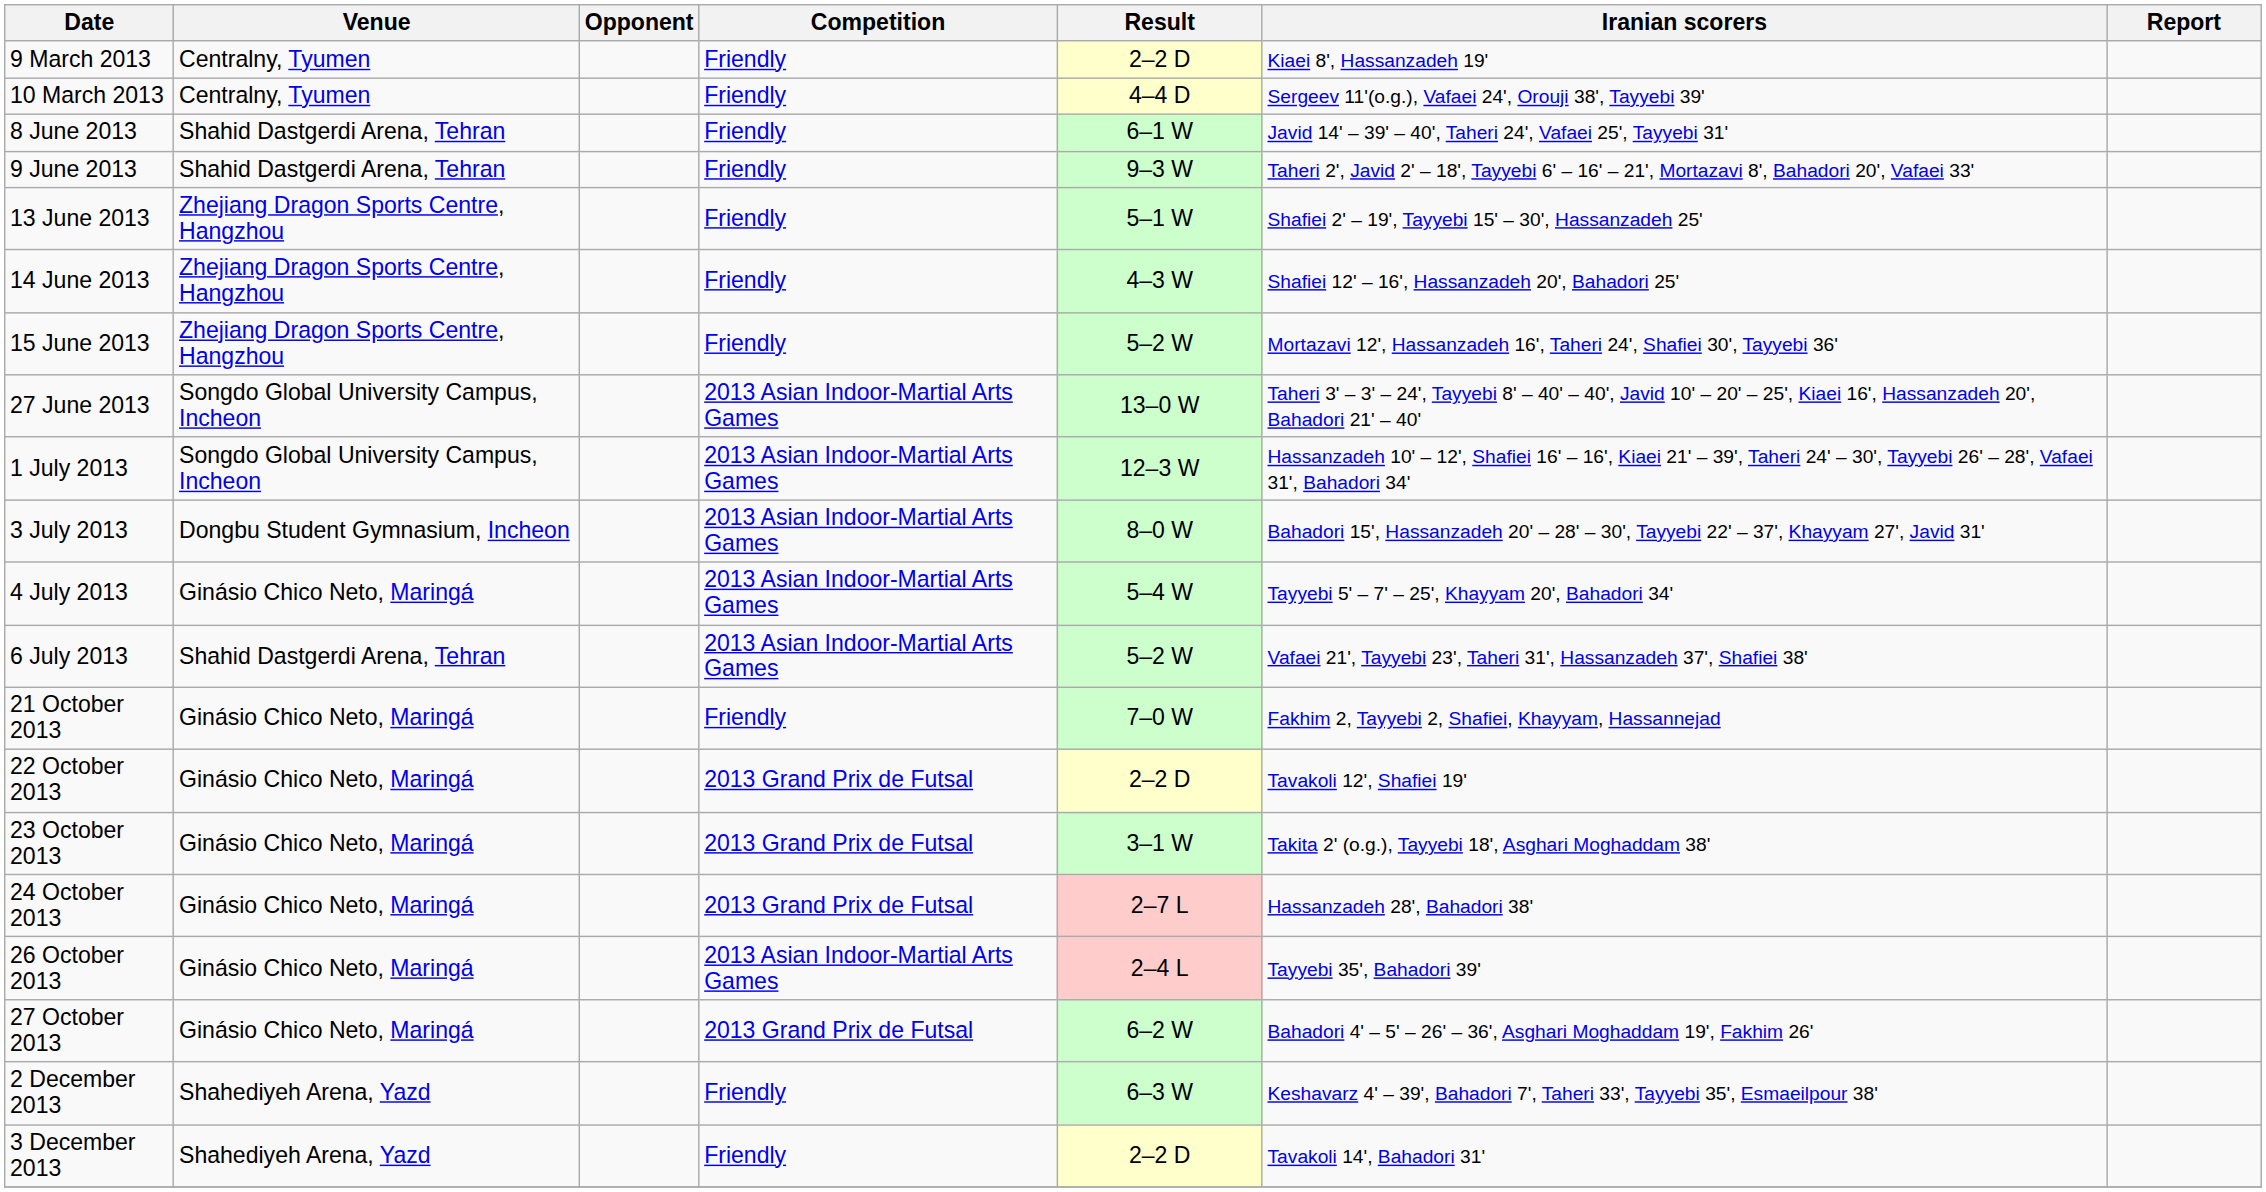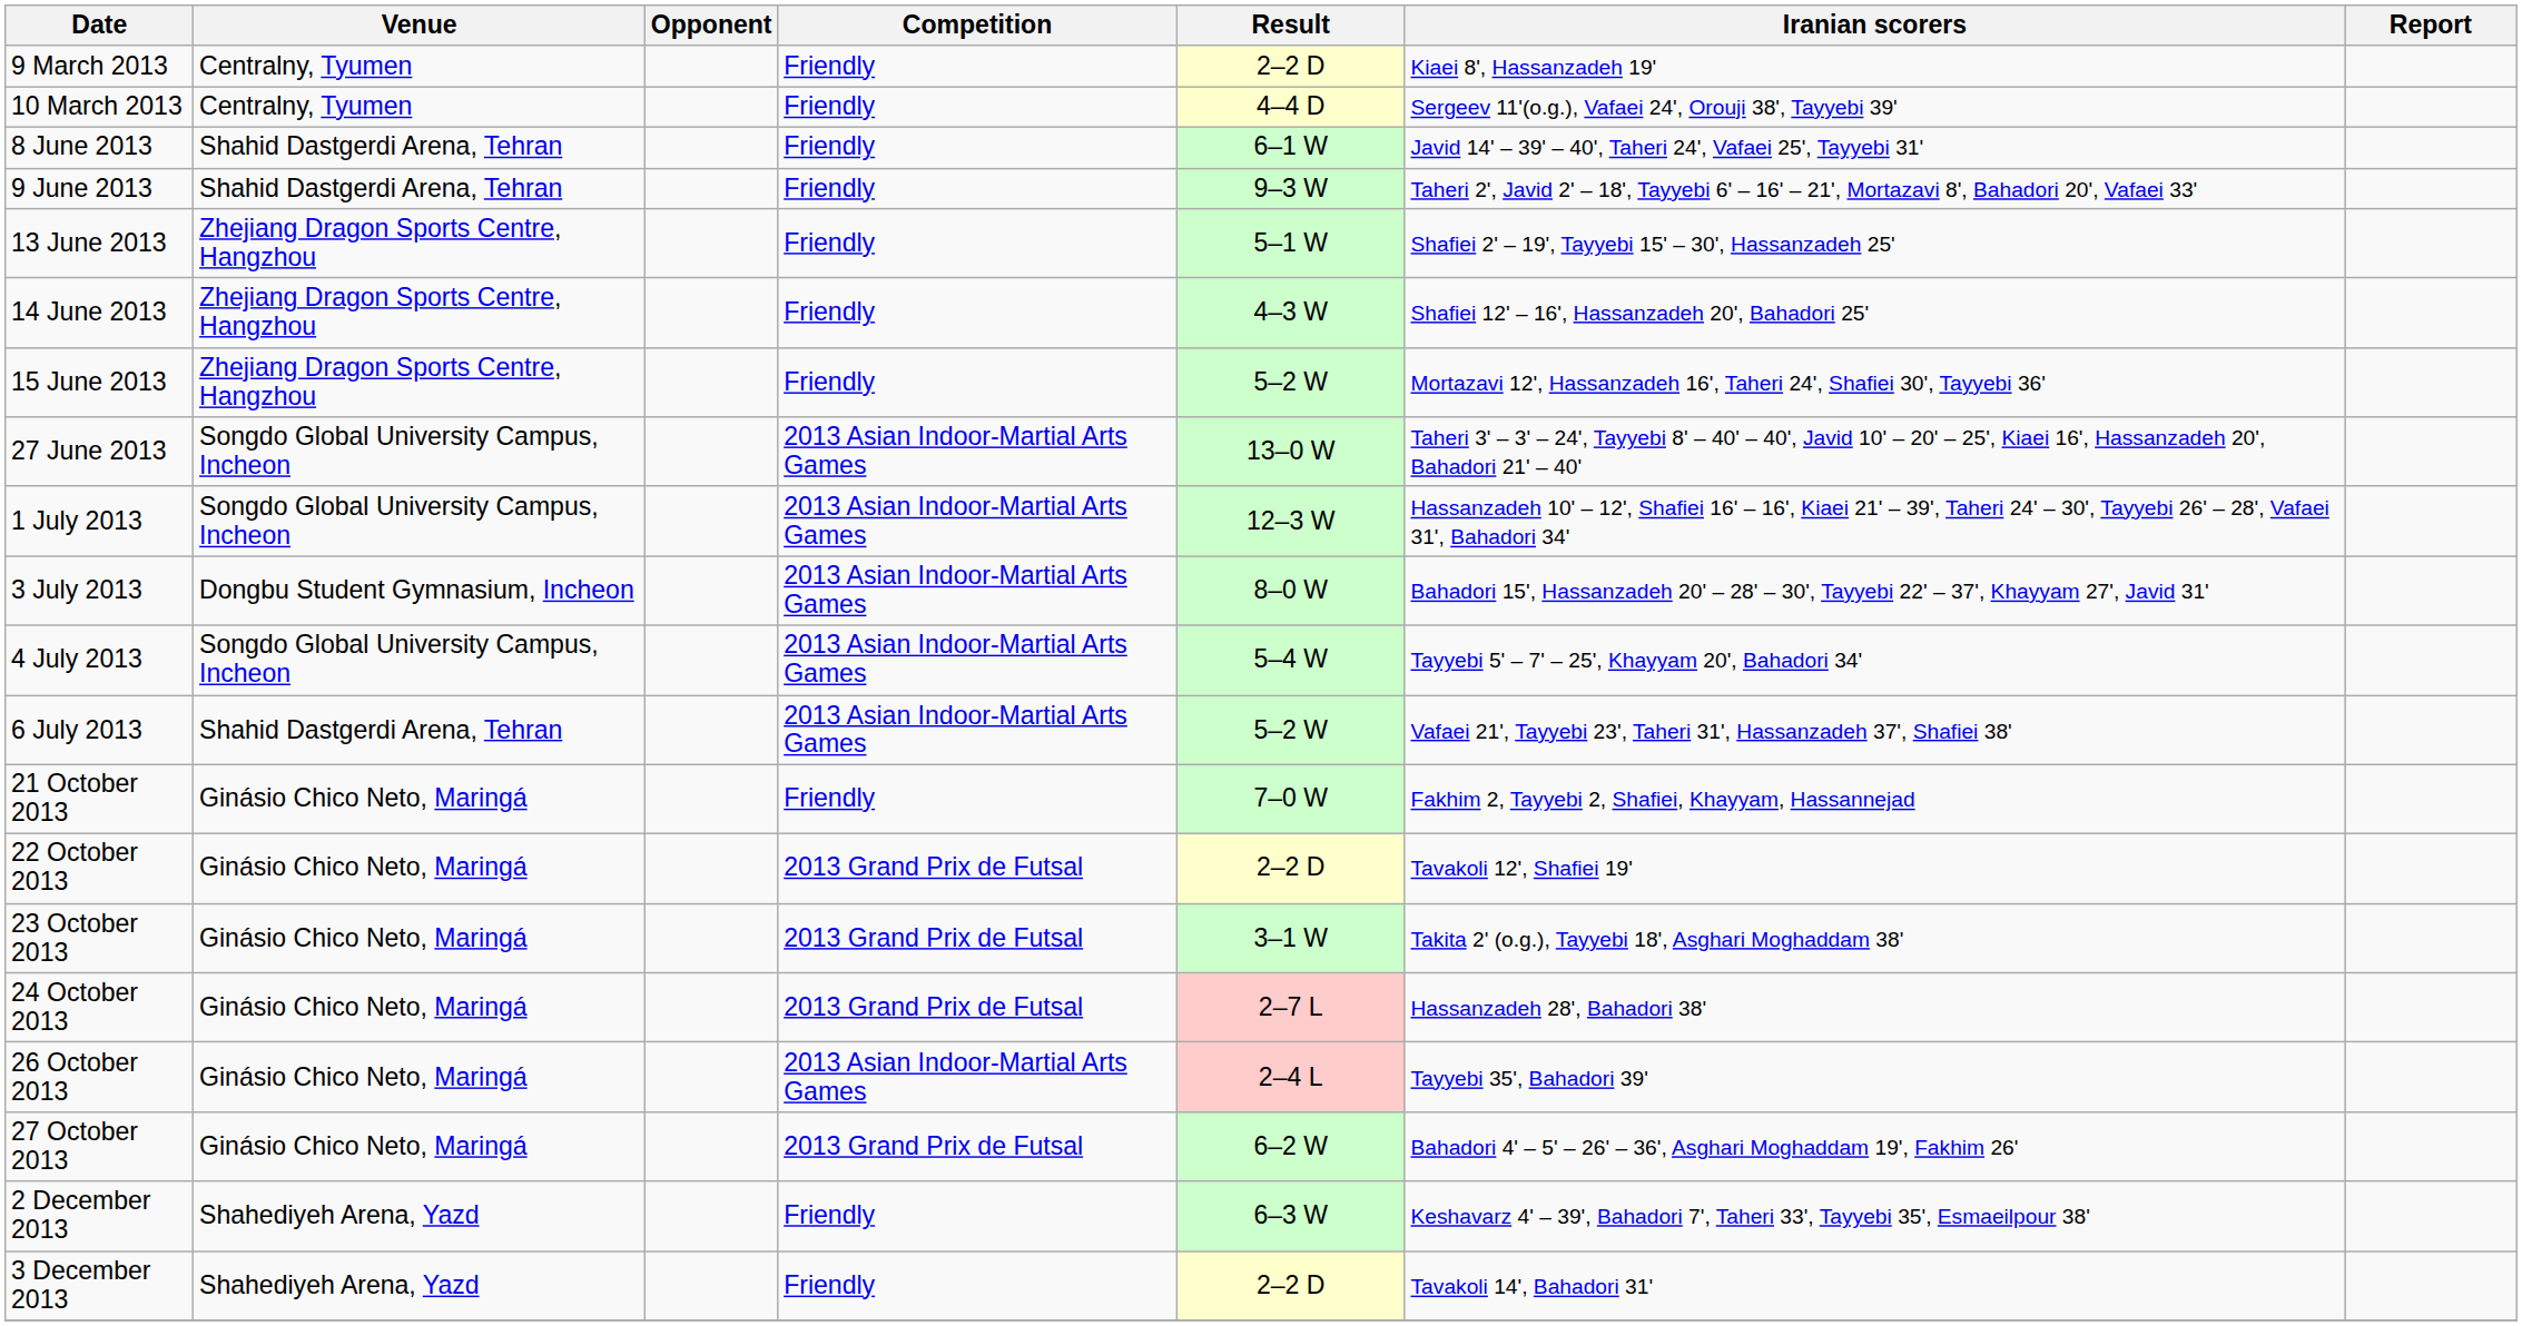4 July 2013 | Venue: Ginásio Chico Neto, Maringá -> Songdo Global University Campus, Incheon
